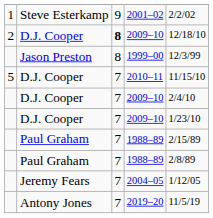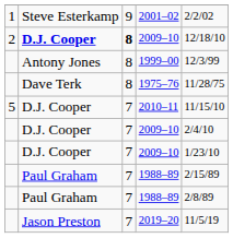2 / 2009–10 | column 2: normal -> bold
1999–00 | column 2: Jason Preston -> Antony Jones
+ row: Dave Terk | 8 | 1975–76 | 11/28/75
- row: Jeremy Fears | 7 | 2004–05 | 1/12/05
2019–20 | column 2: Antony Jones -> Jason Preston
